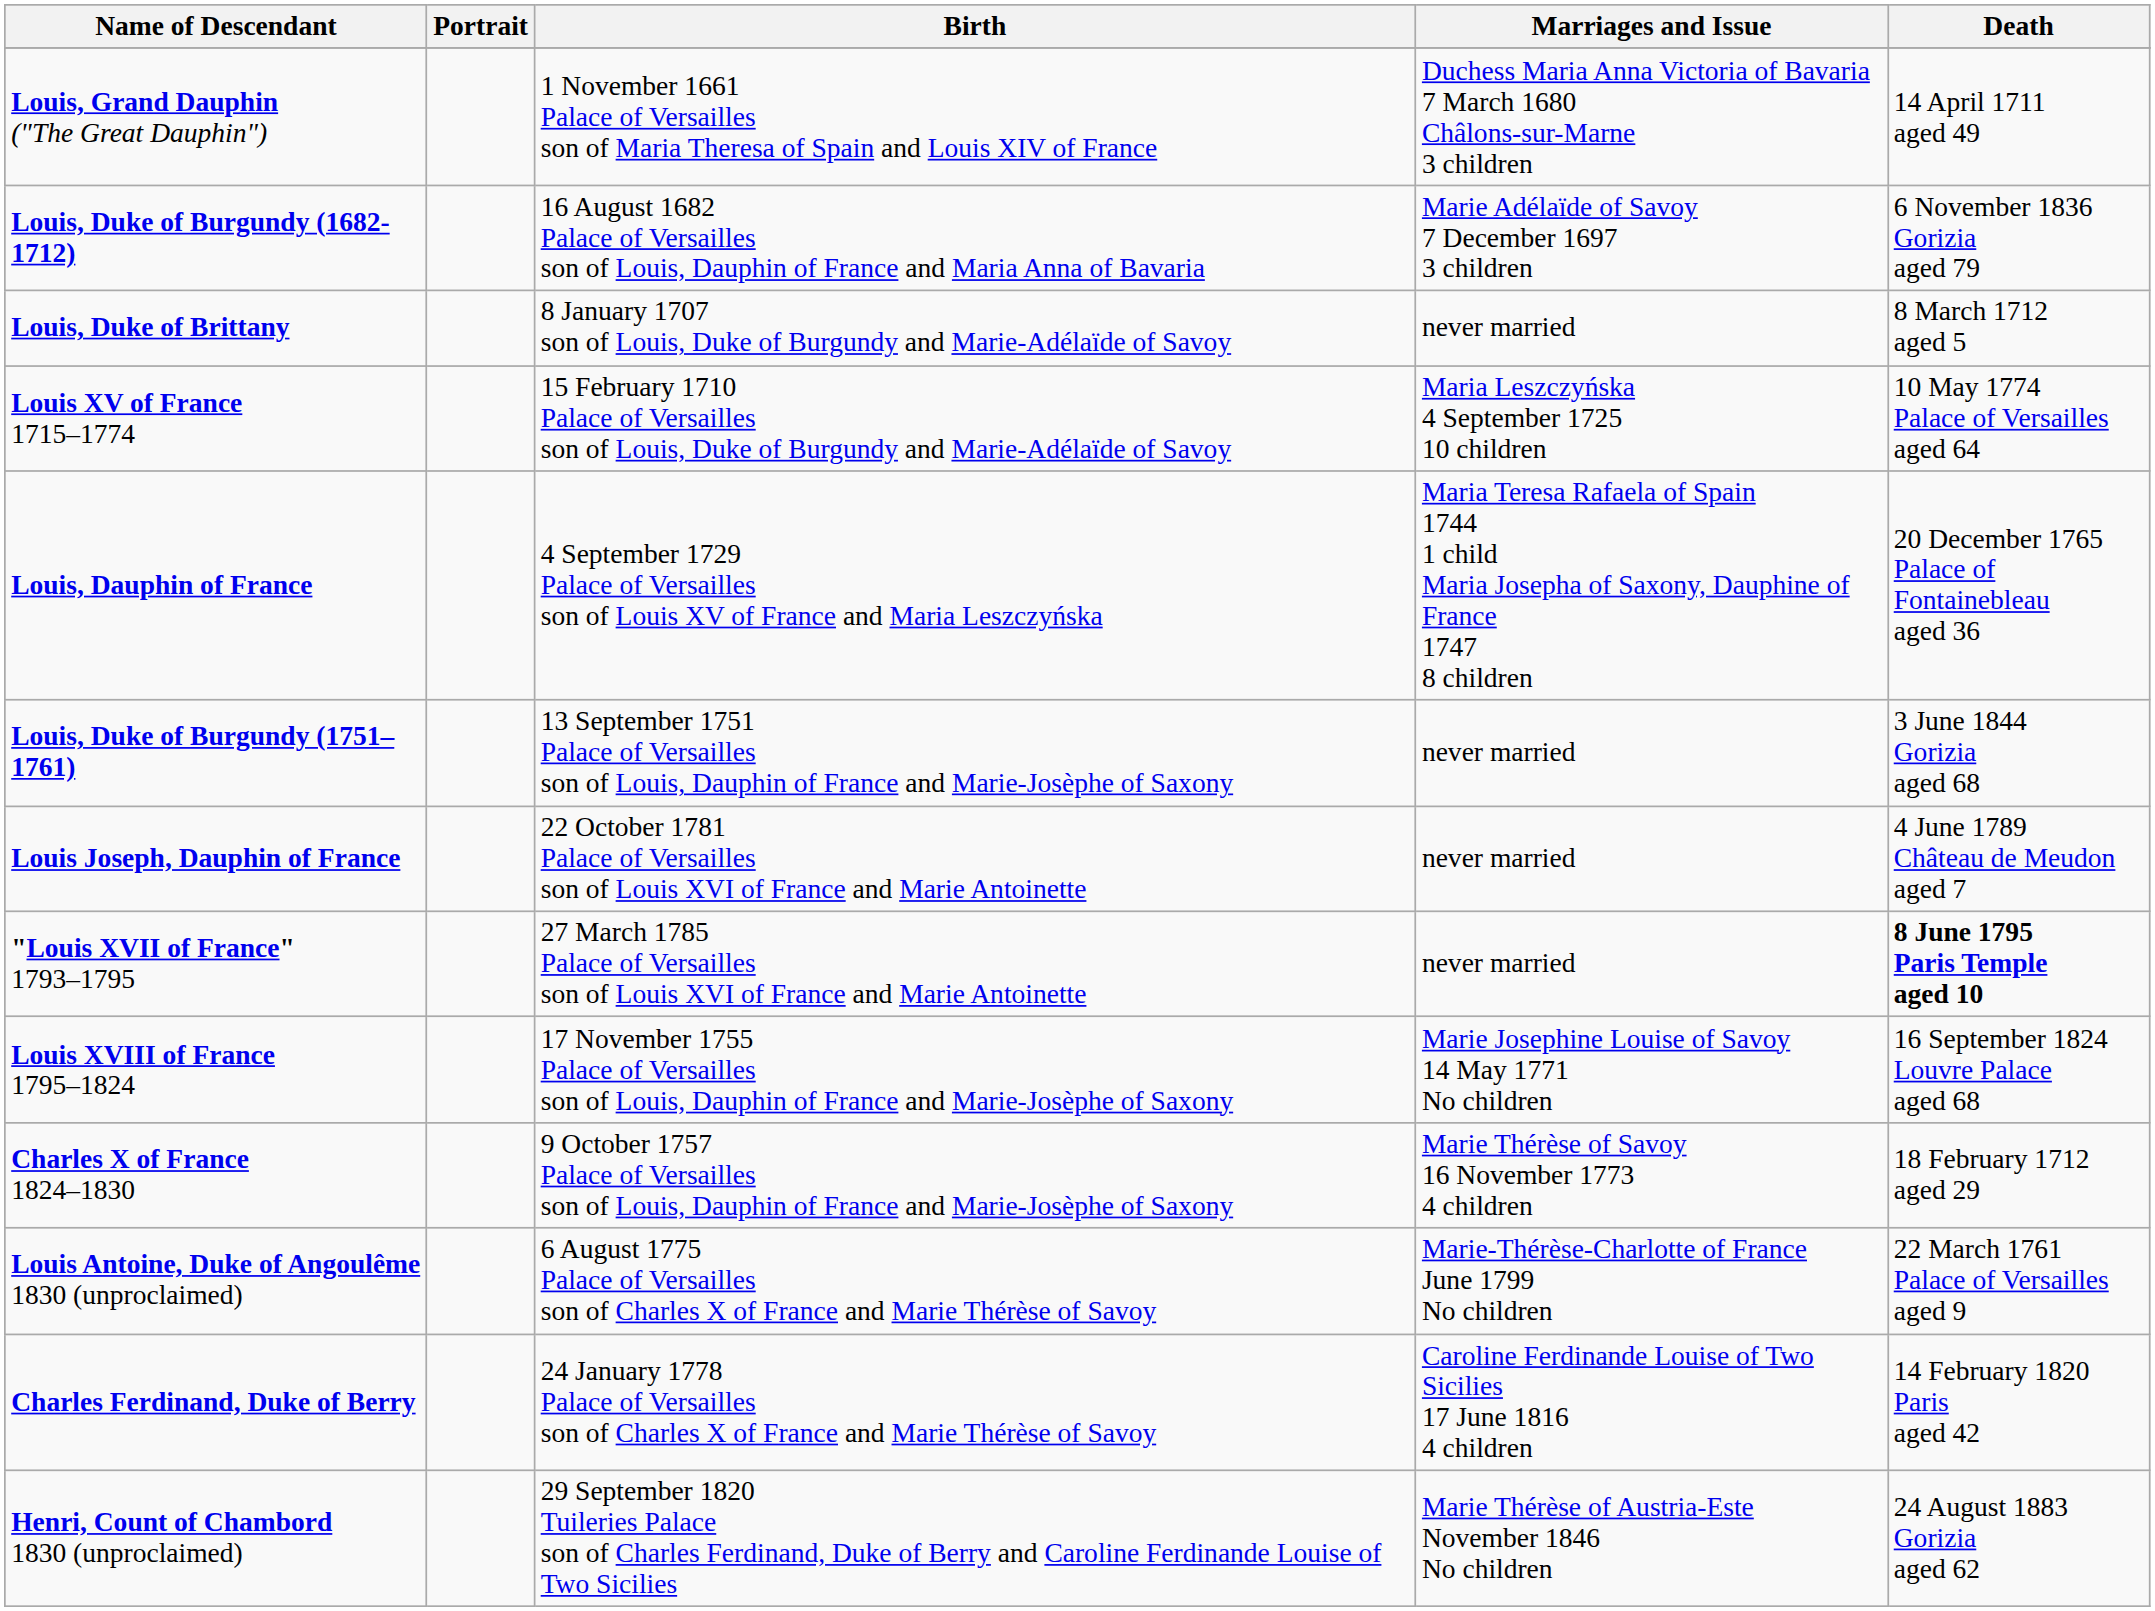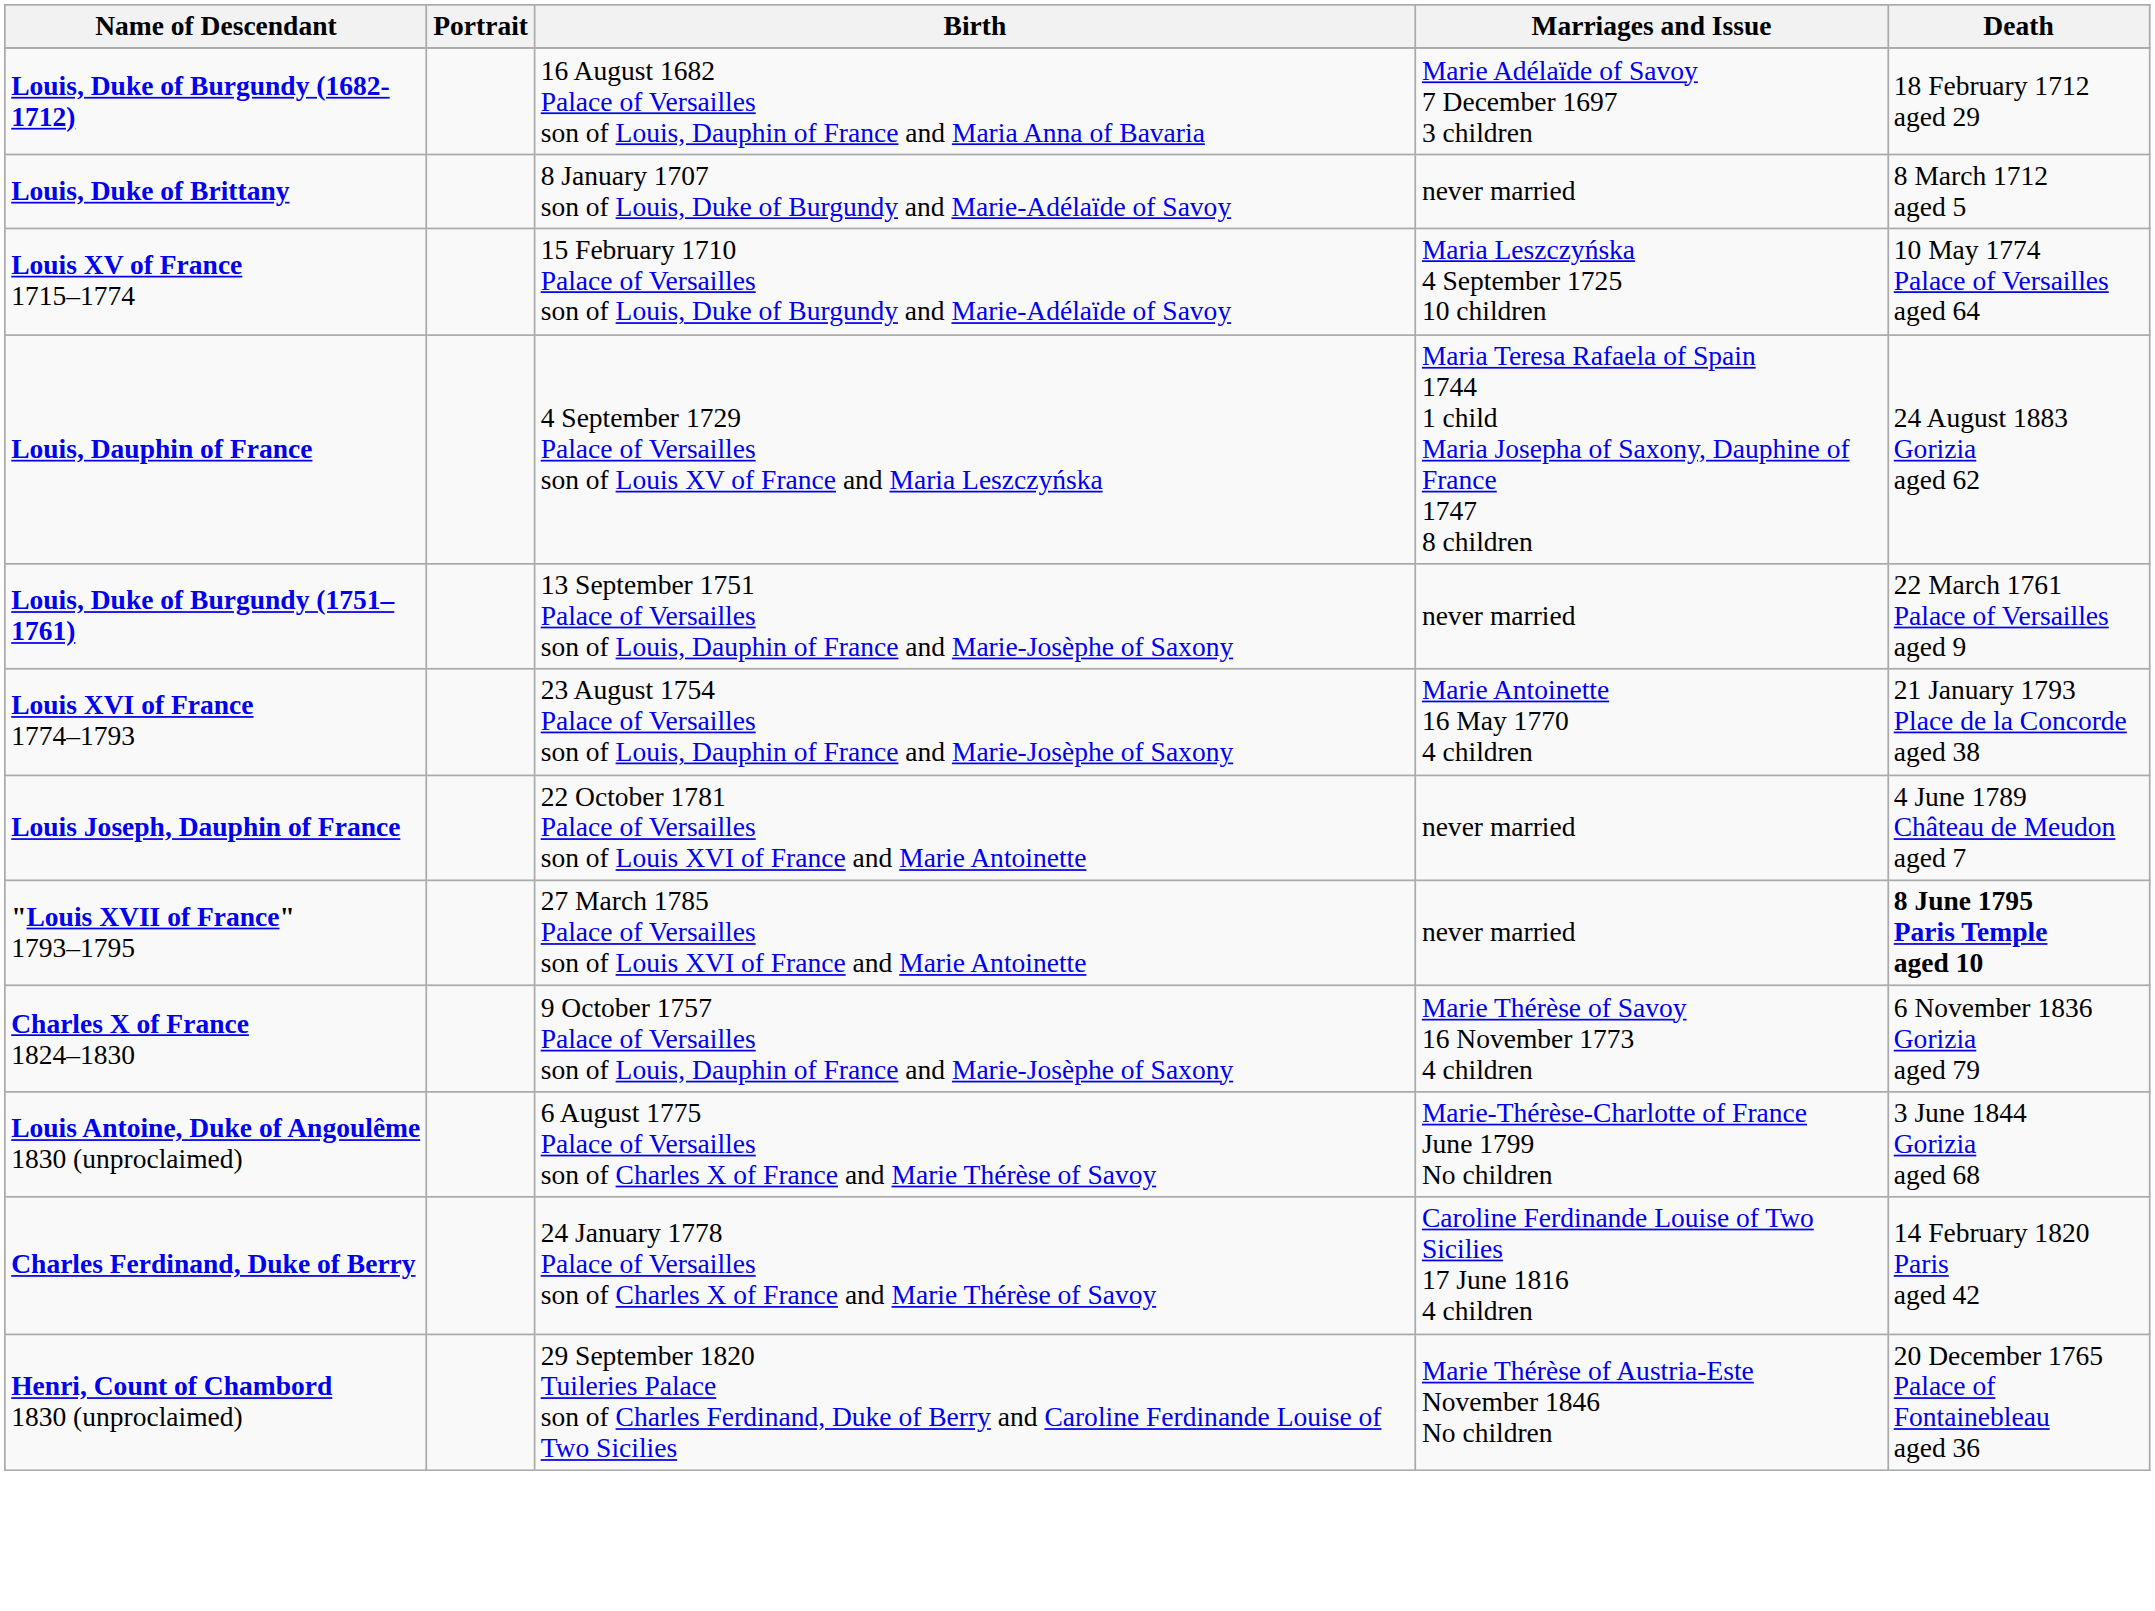- row: Louis, Grand Dauphin ("The Great Dauphin") | 1 November 1661 Palace of Versailles son of Maria Theresa of Spain and Louis XIV of France | Duchess Maria Anna Victoria of Bavaria 7 March 1680 Châlons-sur-Marne 3 children | 14 April 1711 aged 49
Louis, Duke of Burgundy (1682-1712) | Death: 6 November 1836 Gorizia aged 79 -> 18 February 1712 aged 29
Louis, Dauphin of France | Death: 20 December 1765 Palace of Fontainebleau aged 36 -> 24 August 1883 Gorizia aged 62
Louis, Duke of Burgundy (1751–1761) | Death: 3 June 1844 Gorizia aged 68 -> 22 March 1761 Palace of Versailles aged 9
+ row: Louis XVI of France 1774–1793 | 23 August 1754 Palace of Versailles son of Louis, Dauphin of France and Marie-Josèphe of Saxony | Marie Antoinette 16 May 1770 4 children | 21 January 1793 Place de la Concorde aged 38
- row: Louis XVIII of France 1795–1824 | 17 November 1755 Palace of Versailles son of Louis, Dauphin of France and Marie-Josèphe of Saxony | Marie Josephine Louise of Savoy 14 May 1771 No children | 16 September 1824 Louvre Palace aged 68
Charles X of France 1824–1830 | Death: 18 February 1712 aged 29 -> 6 November 1836 Gorizia aged 79
Louis Antoine, Duke of Angoulême 1830 (unproclaimed) | Death: 22 March 1761 Palace of Versailles aged 9 -> 3 June 1844 Gorizia aged 68
Henri, Count of Chambord 1830 (unproclaimed) | Death: 24 August 1883 Gorizia aged 62 -> 20 December 1765 Palace of Fontainebleau aged 36
